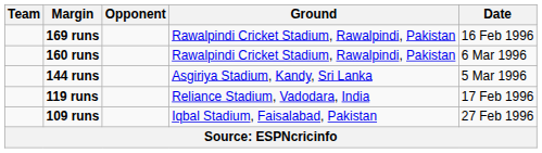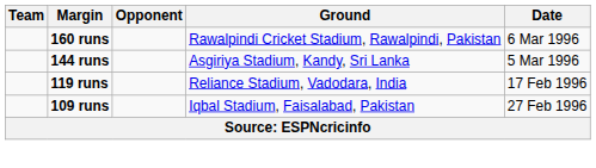- row: 169 runs | Rawalpindi Cricket Stadium, Rawalpindi, Pakistan | 16 Feb 1996
